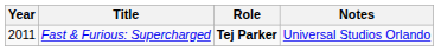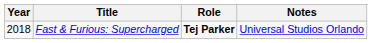Fast & Furious: Supercharged | Year: 2011 -> 2018
